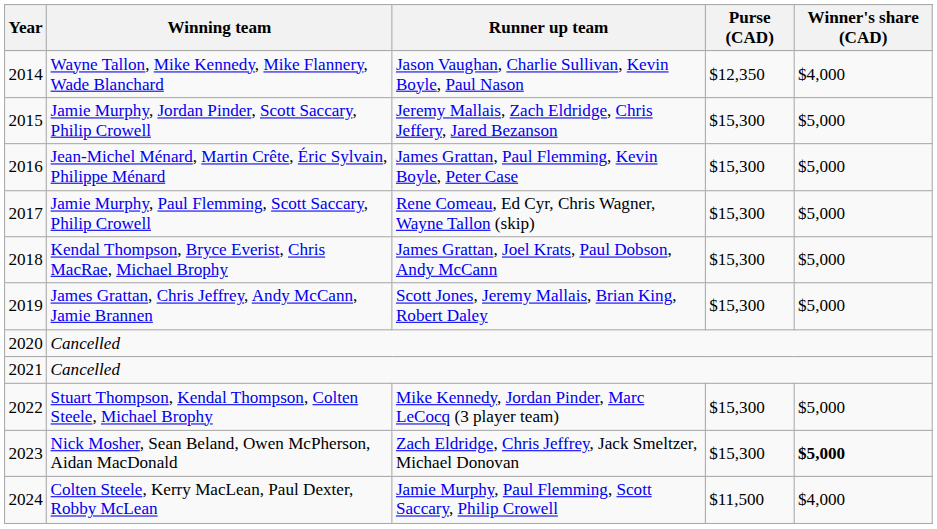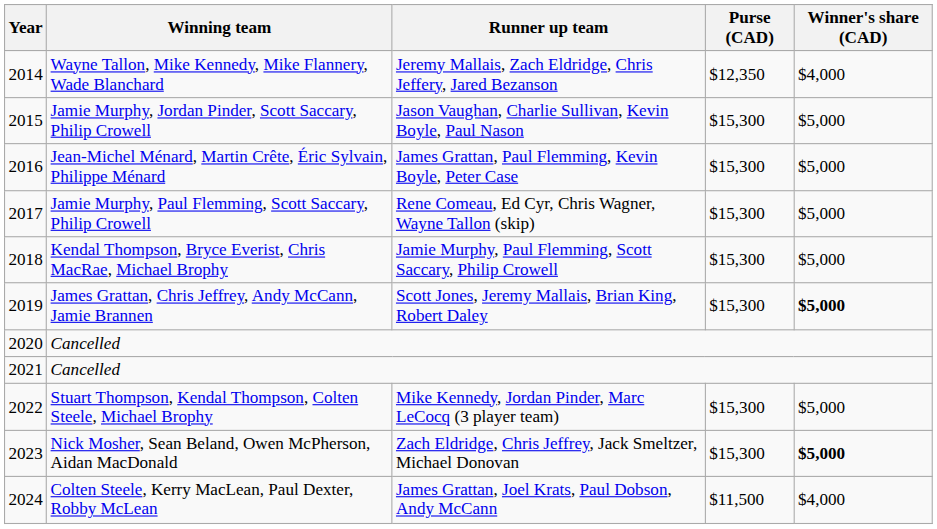Wayne Tallon, Mike Kennedy, Mike Flannery, Wade Blanchard | Runner up team: Jason Vaughan, Charlie Sullivan, Kevin Boyle, Paul Nason -> Jeremy Mallais, Zach Eldridge, Chris Jeffery, Jared Bezanson
Jamie Murphy, Jordan Pinder, Scott Saccary, Philip Crowell | Runner up team: Jeremy Mallais, Zach Eldridge, Chris Jeffery, Jared Bezanson -> Jason Vaughan, Charlie Sullivan, Kevin Boyle, Paul Nason
Kendal Thompson, Bryce Everist, Chris MacRae, Michael Brophy | Runner up team: James Grattan, Joel Krats, Paul Dobson, Andy McCann -> Jamie Murphy, Paul Flemming, Scott Saccary, Philip Crowell
James Grattan, Chris Jeffrey, Andy McCann, Jamie Brannen | Winner's share (CAD): normal -> bold
Colten Steele, Kerry MacLean, Paul Dexter, Robby McLean | Runner up team: Jamie Murphy, Paul Flemming, Scott Saccary, Philip Crowell -> James Grattan, Joel Krats, Paul Dobson, Andy McCann
